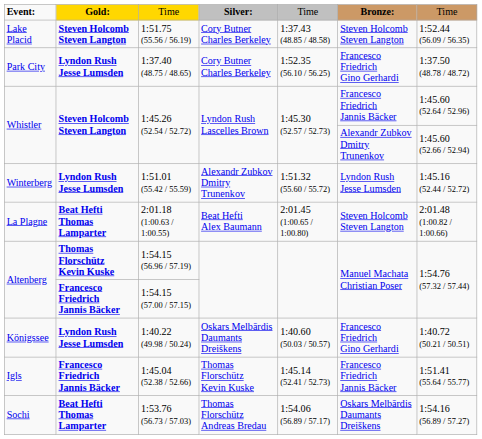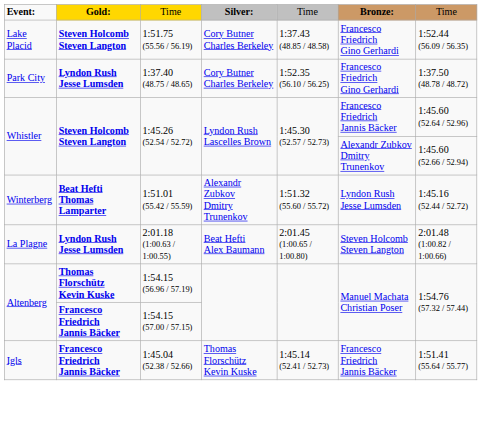1:51.75 (55.56 / 56.19) | column 6: Steven Holcomb Steven Langton -> Francesco Friedrich Gino Gerhardi
1:51.01 (55.42 / 55.59) | column 2: Lyndon Rush Jesse Lumsden -> Beat Hefti Thomas Lamparter
2:01.18 (1:00.63 / 1:00.55) | column 2: Beat Hefti Thomas Lamparter -> Lyndon Rush Jesse Lumsden
- row: Königssee | Lyndon Rush Jesse Lumsden | 1:40.22 (49.98 / 50.24) | Oskars Melbārdis Daumants Dreiškens | 1:40.60 (50.03 / 50.57) | Francesco Friedrich Gino Gerhardi | 1:40.72 (50.21 / 50.51)
- row: Sochi | Beat Hefti Thomas Lamparter | 1:53.76 (56.73 / 57.03) | Thomas Florschütz Andreas Bredau | 1:54.06 (56.89 / 57.17) | Oskars Melbārdis Daumants Dreiškens | 1:54.16 (56.89 / 57.27)
